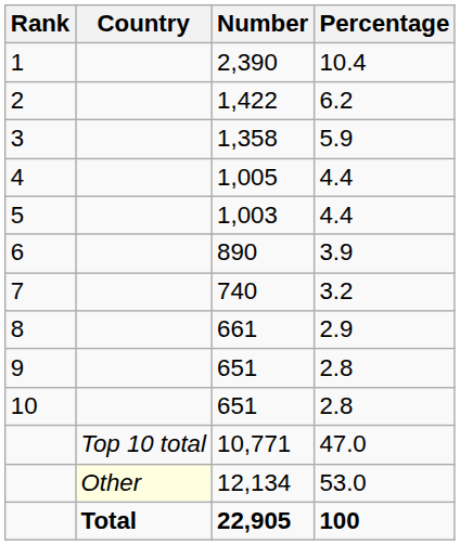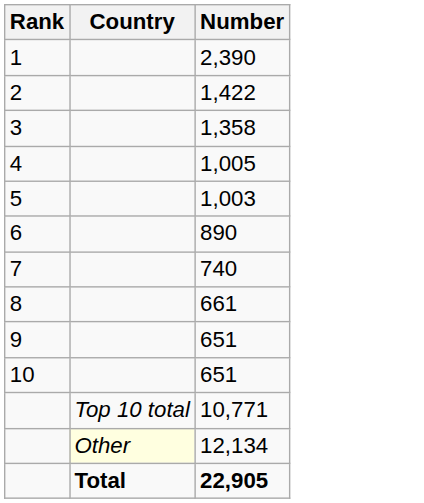- column: Percentage | 10.4 | 6.2 | 5.9 | 4.4 | 4.4 | 3.9 | 3.2 | 2.9 | 2.8 | 2.8 | 47.0 | 53.0 | 100
